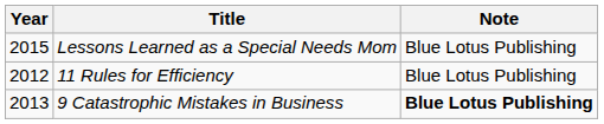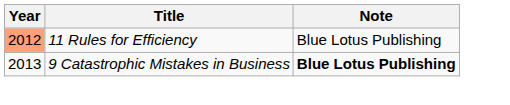- row: 2015 | Lessons Learned as a Special Needs Mom | Blue Lotus Publishing
11 Rules for Efficiency | Year: no background -> lightsalmon background
